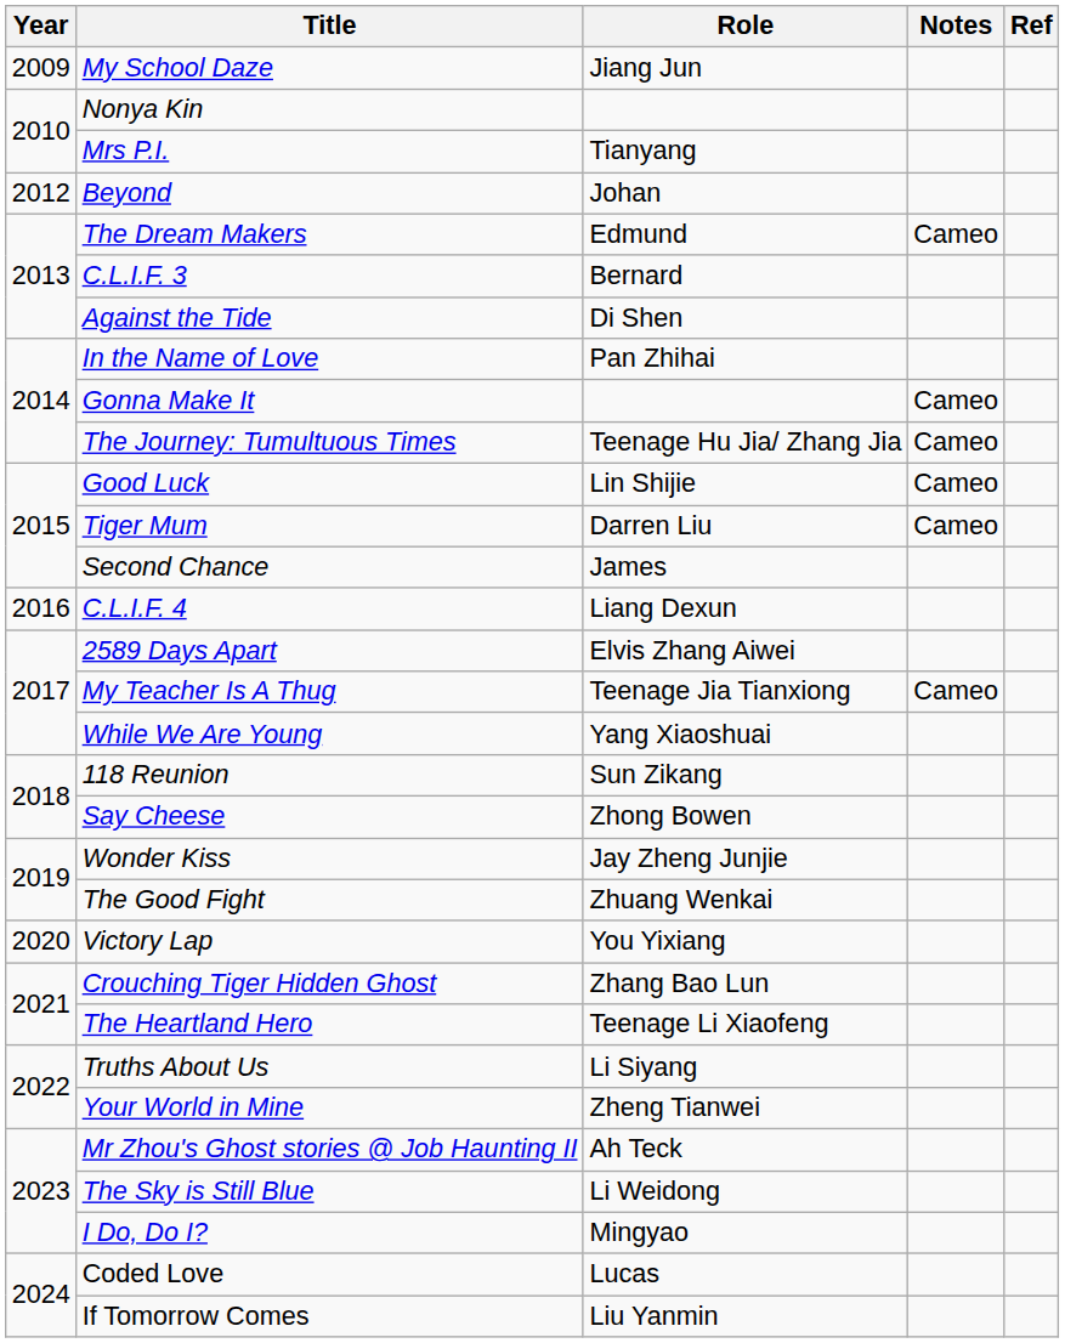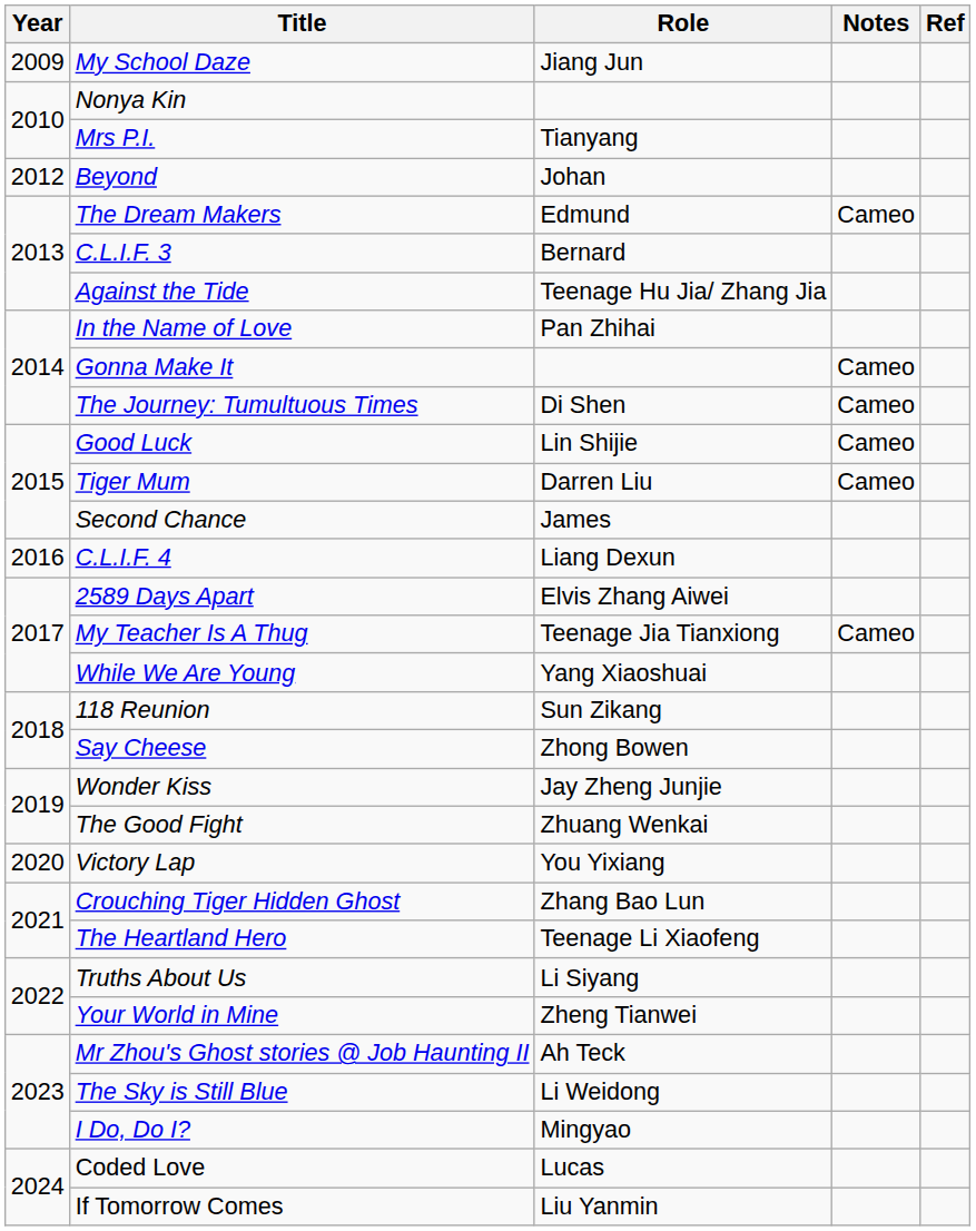Against the Tide | Role: Di Shen -> Teenage Hu Jia/ Zhang Jia
The Journey: Tumultuous Times | Role: Teenage Hu Jia/ Zhang Jia -> Di Shen
